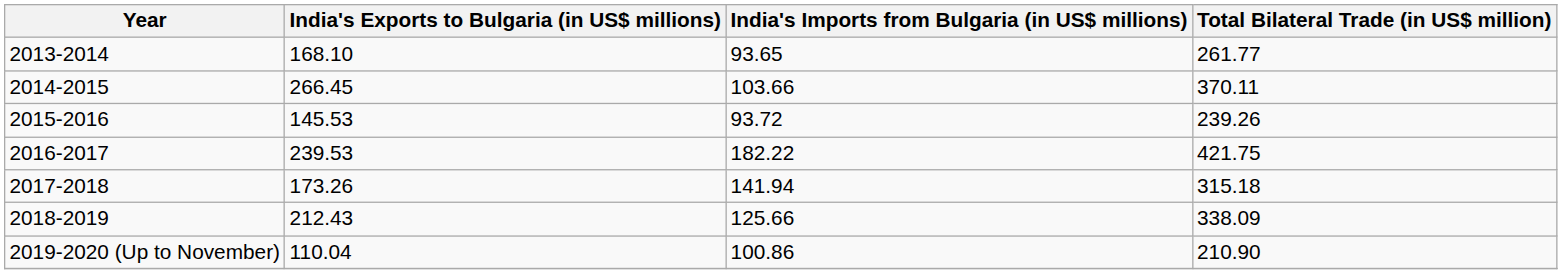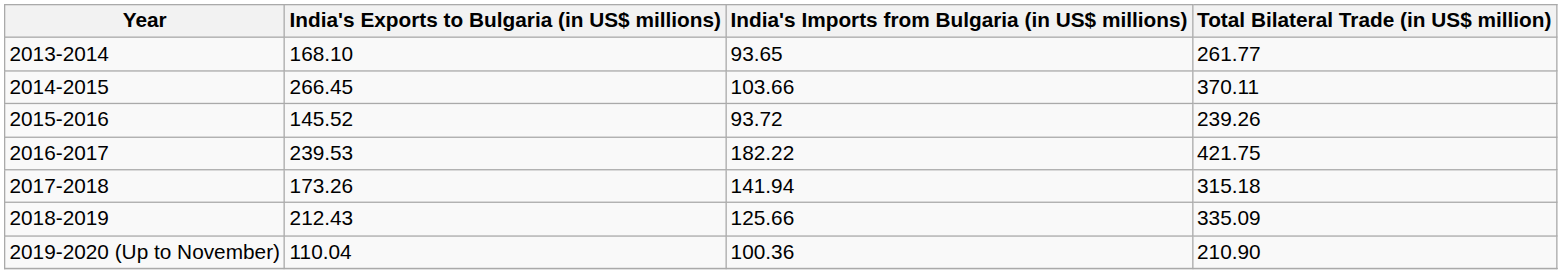2015-2016 | India's Exports to Bulgaria (in US$ millions): 145.53 -> 145.52
2018-2019 | Total Bilateral Trade (in US$ million): 338.09 -> 335.09
2019-2020 (Up to November) | India's Imports from Bulgaria (in US$ millions): 100.86 -> 100.36
